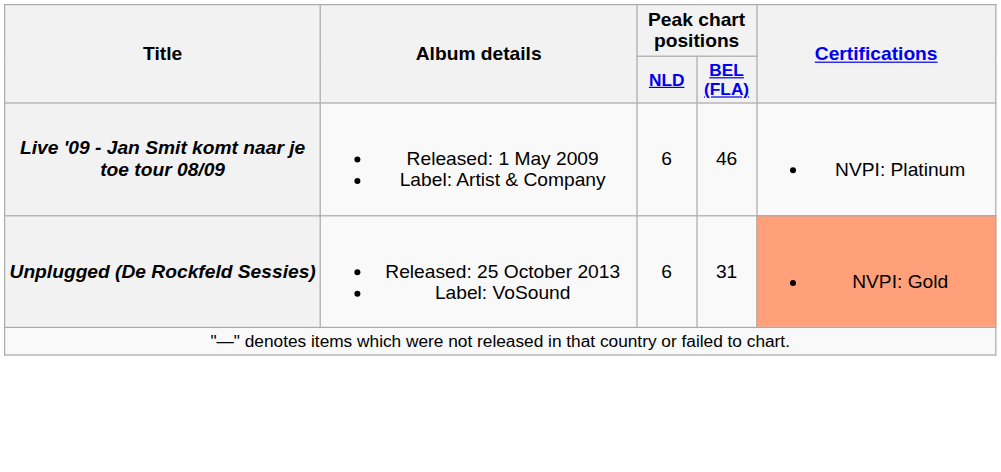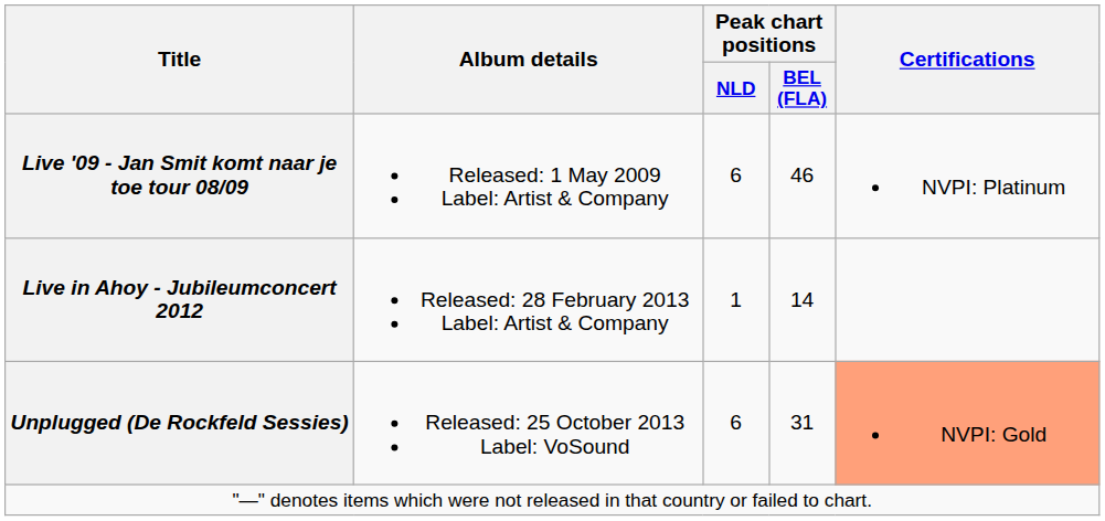+ row: Live in Ahoy - Jubileumconcert 2012 | Released: 28 February 2013 Label: Artist & Company | 1 | 14
